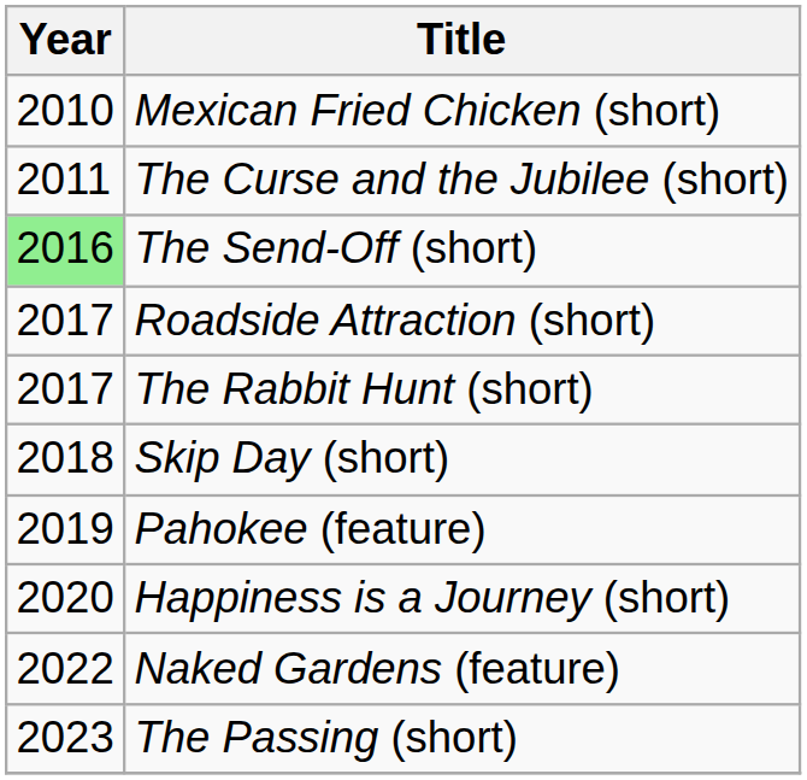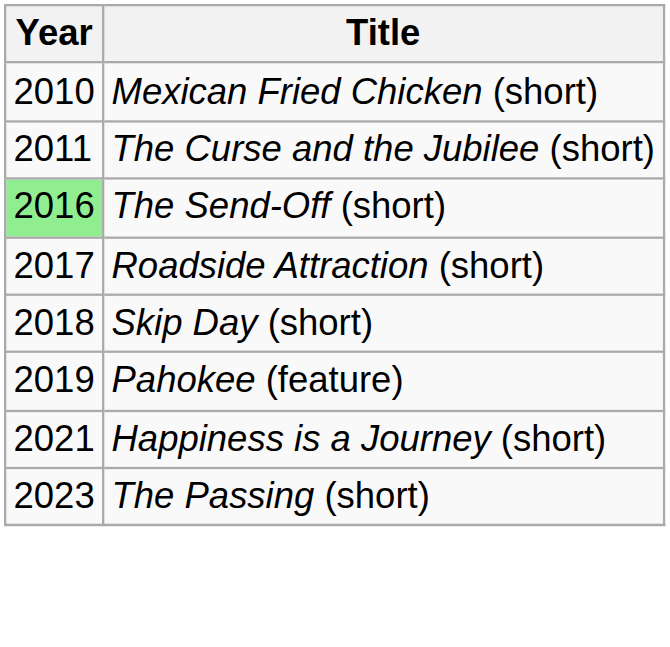- row: 2017 | The Rabbit Hunt (short)
Happiness is a Journey (short) | Year: 2020 -> 2021
- row: 2022 | Naked Gardens (feature)
